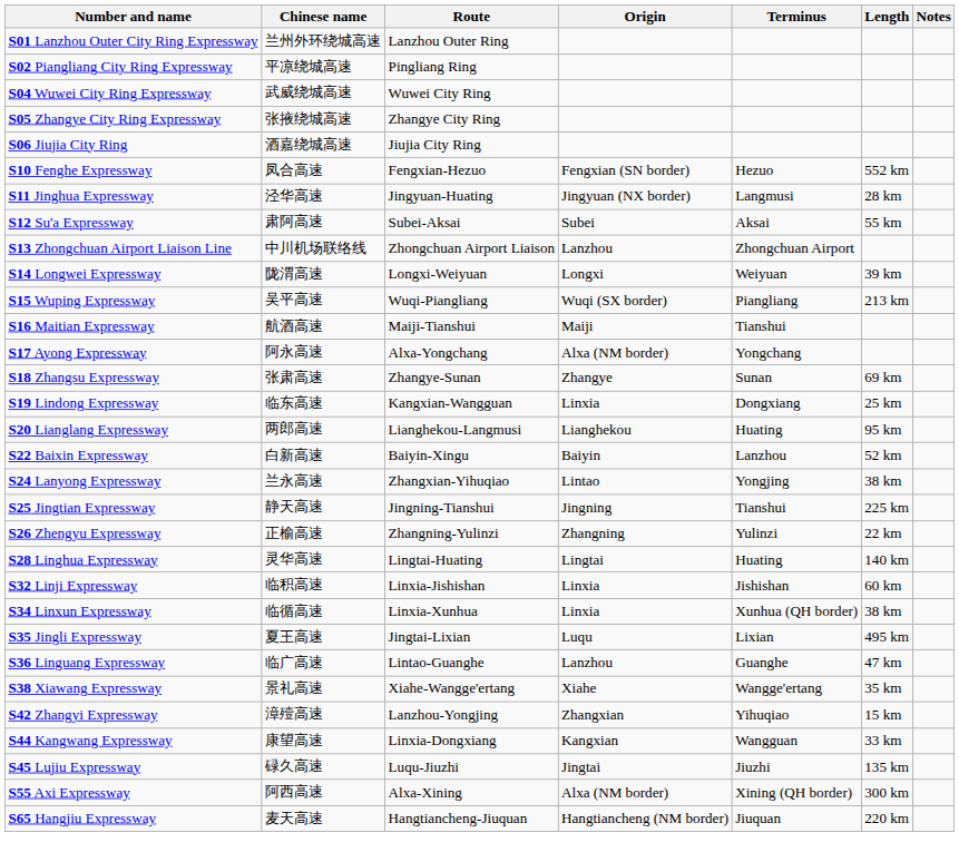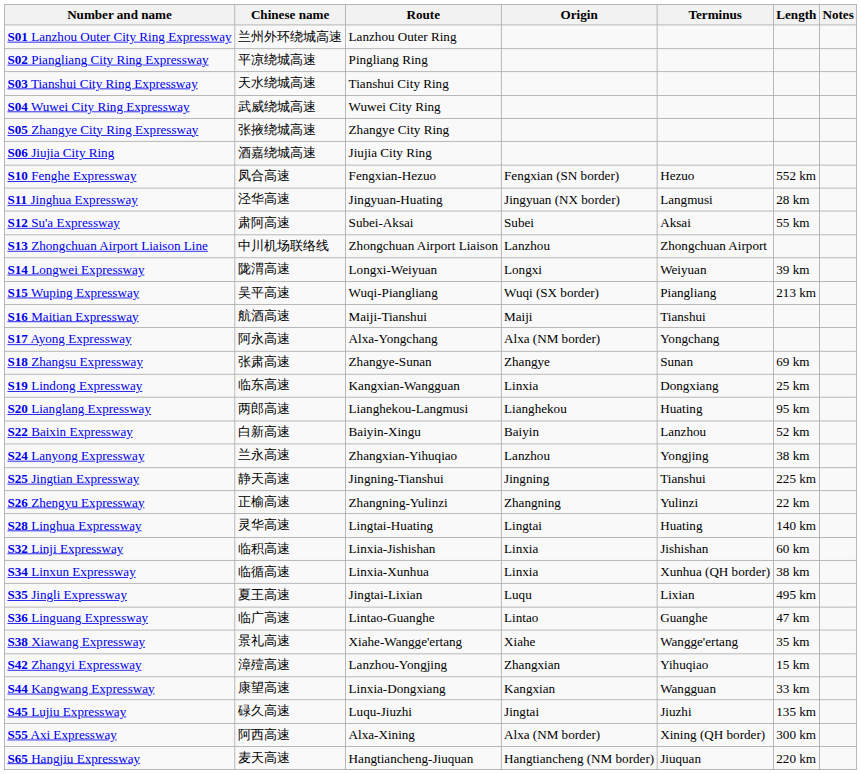+ row: S03 Tianshui City Ring Expressway | 天水绕城高速 | Tianshui City Ring
S24 Lanyong Expressway | Origin: Lintao -> Lanzhou
S36 Linguang Expressway | Origin: Lanzhou -> Lintao
